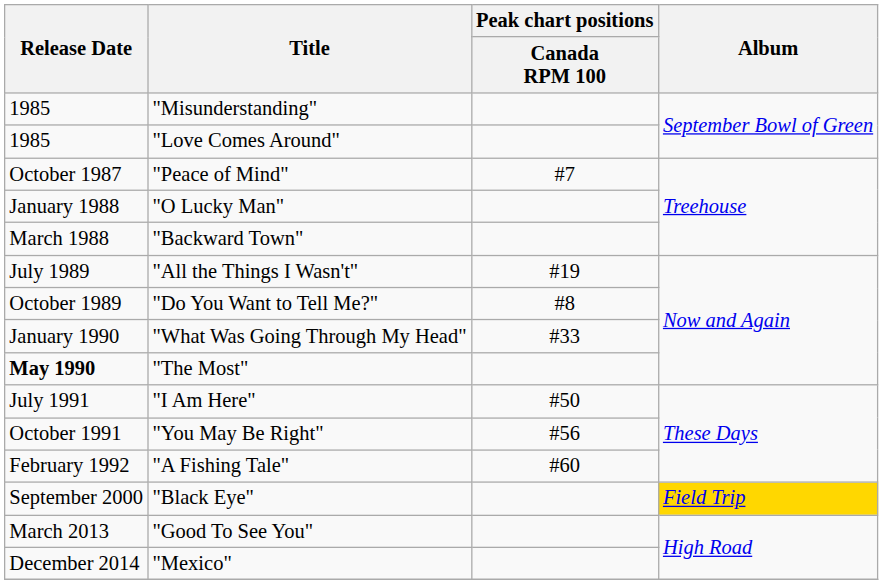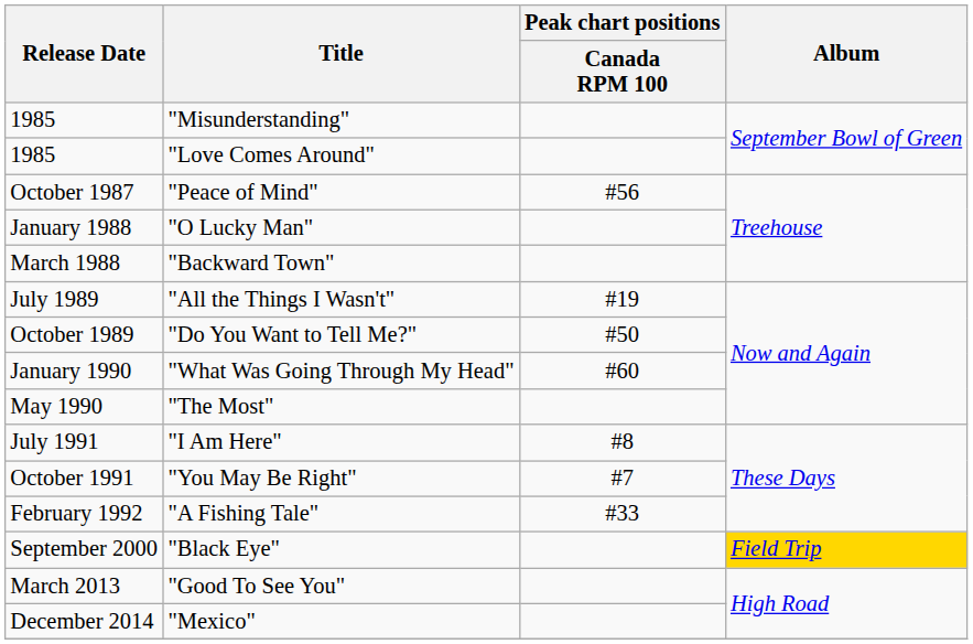"Peace of Mind" | Peak chart positions / Canada RPM 100: #7 -> #56
"Do You Want to Tell Me?" | Peak chart positions / Canada RPM 100: #8 -> #50
"What Was Going Through My Head" | Peak chart positions / Canada RPM 100: #33 -> #60
"The Most" | Release Date: bold -> normal
"I Am Here" | Peak chart positions / Canada RPM 100: #50 -> #8
"You May Be Right" | Peak chart positions / Canada RPM 100: #56 -> #7
"A Fishing Tale" | Peak chart positions / Canada RPM 100: #60 -> #33
